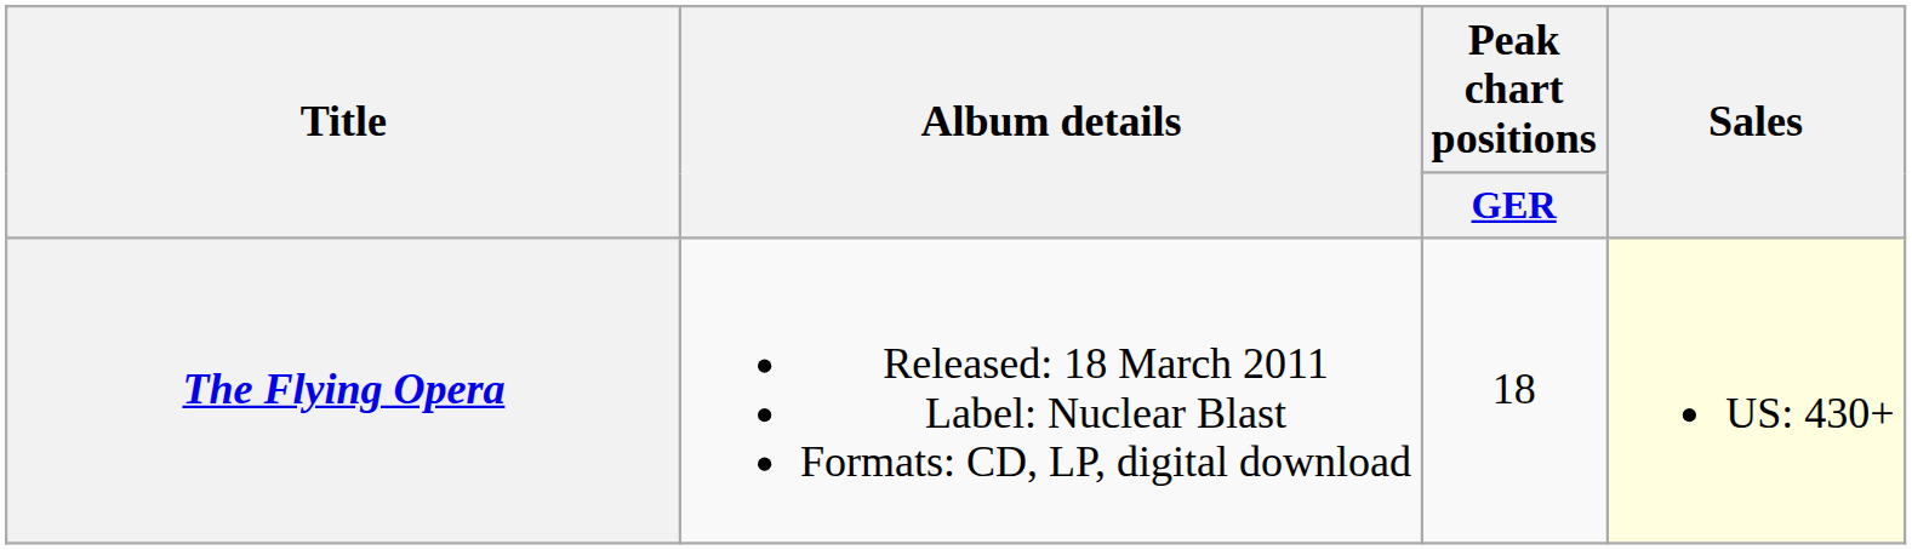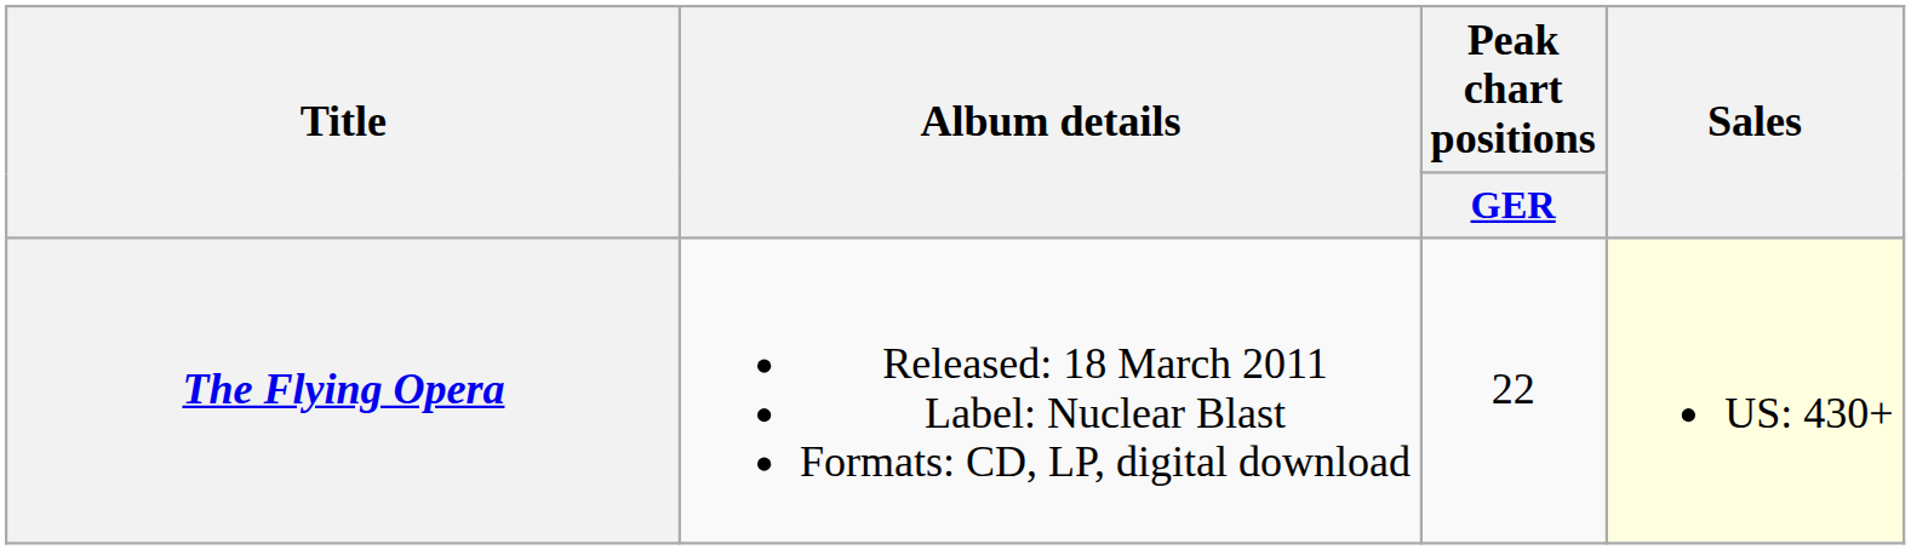The Flying Opera | Peak chart positions / GER: 18 -> 22
